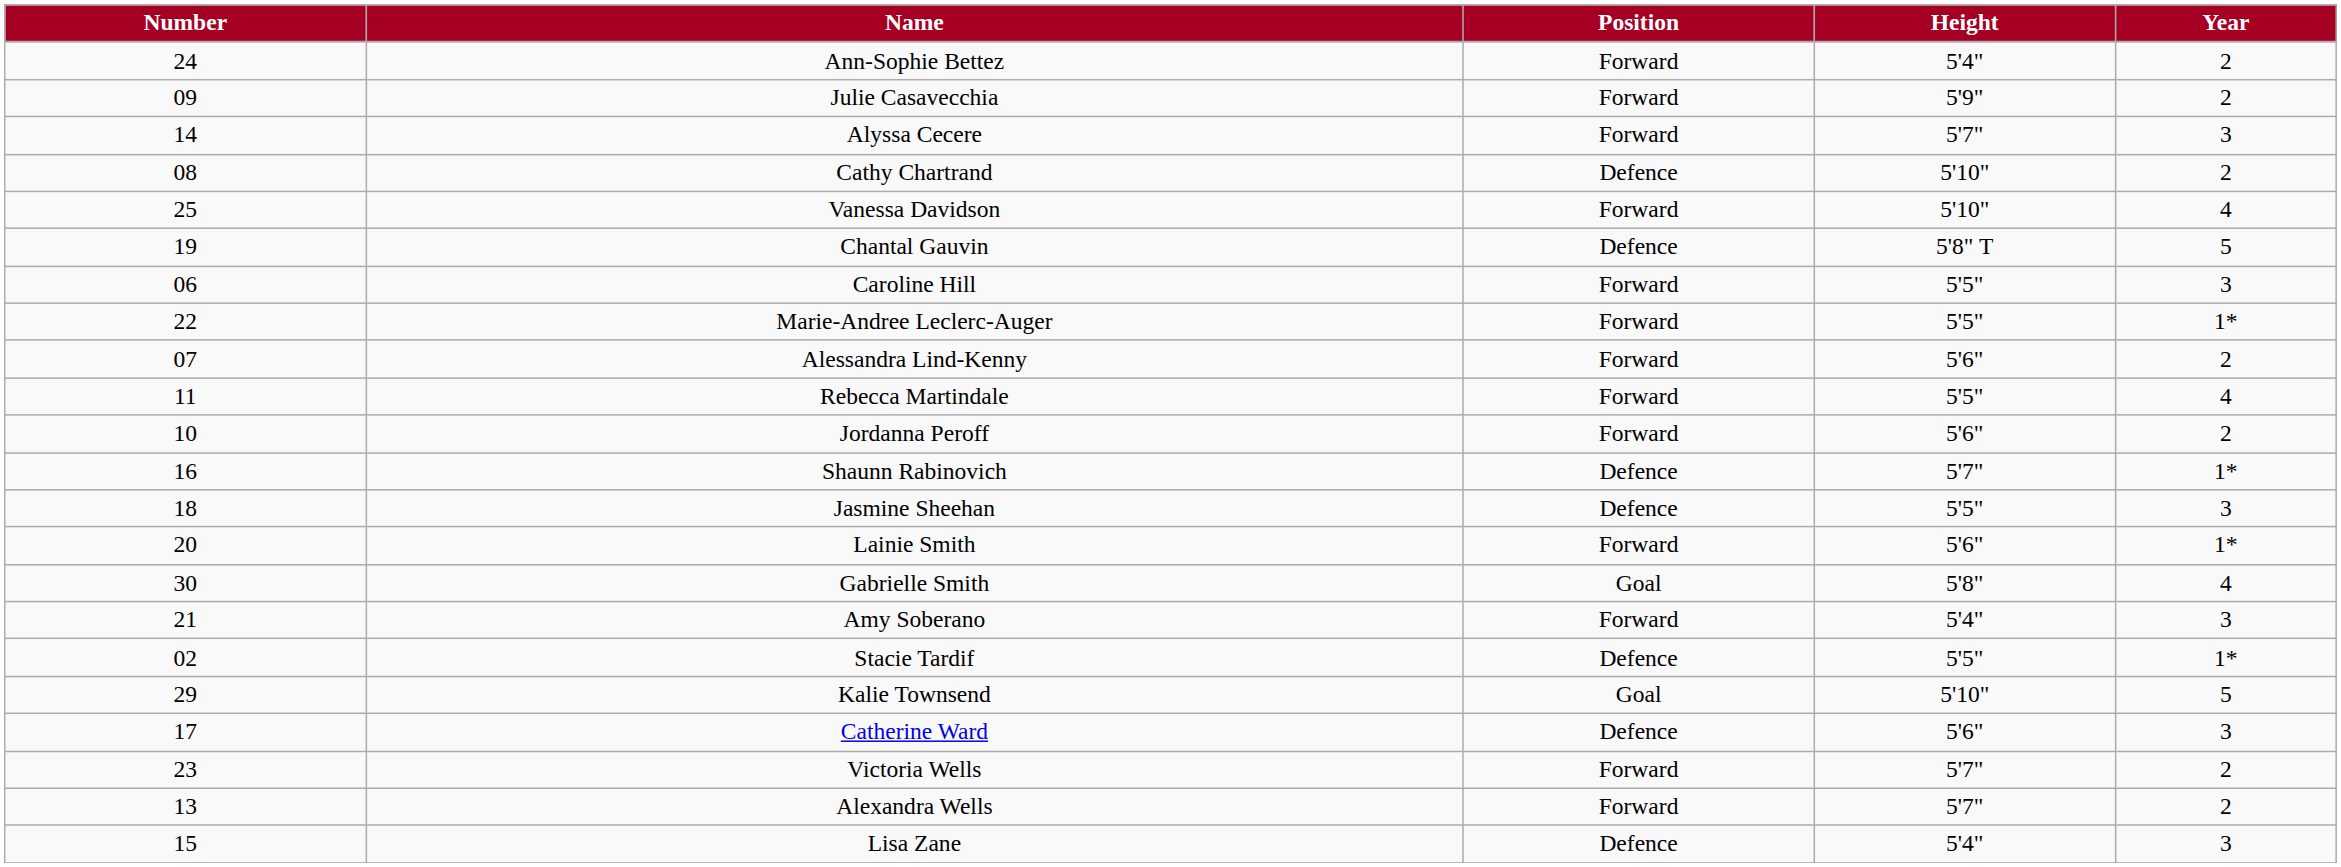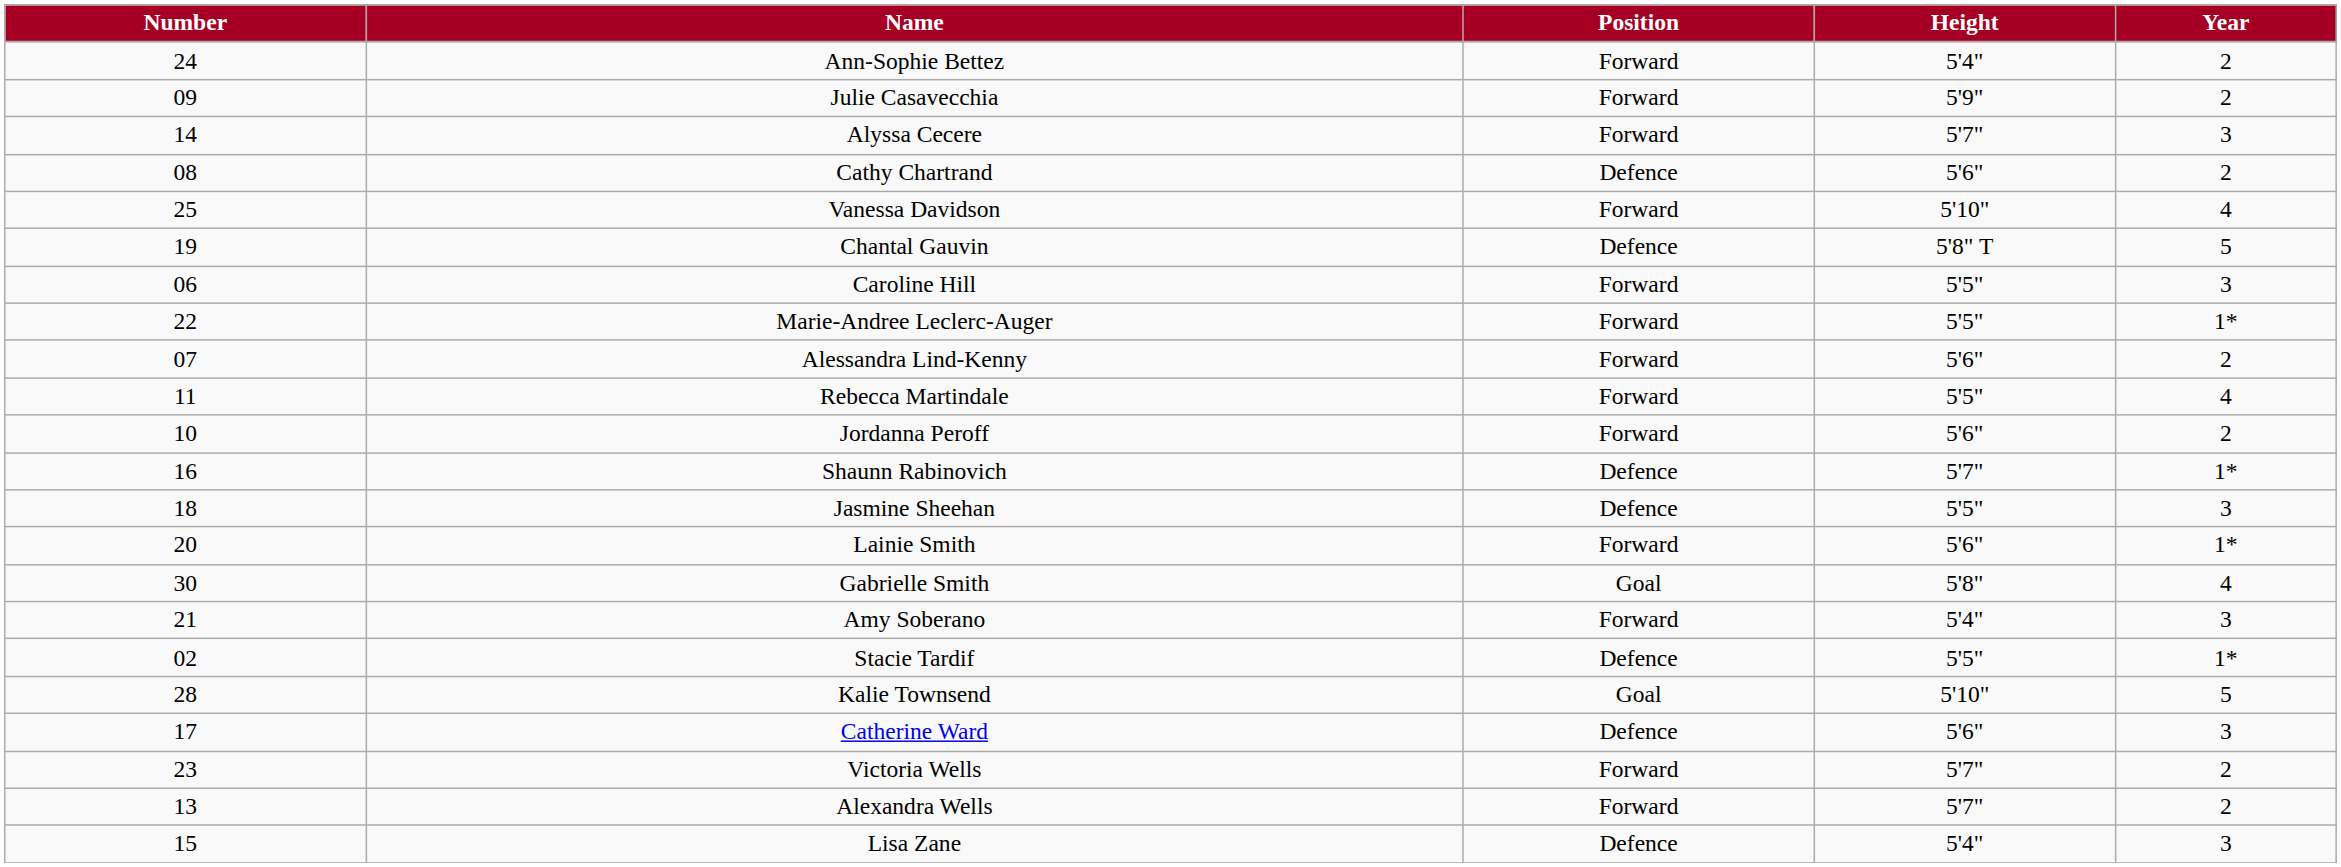Cathy Chartrand | Height: 5'10" -> 5'6"
Kalie Townsend | Number: 29 -> 28
